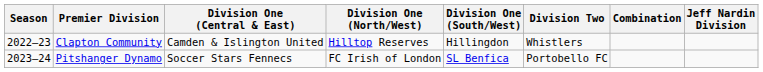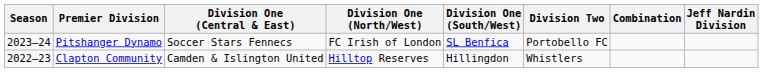rows swapped: Clapton Community <-> Pitshanger Dynamo
